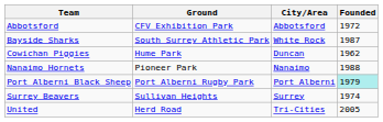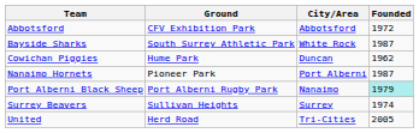Nanaimo Hornets | City/Area: Nanaimo -> Port Alberni
Nanaimo Hornets | Founded: 1988 -> 1987
Port Alberni Black Sheep | City/Area: Port Alberni -> Nanaimo
